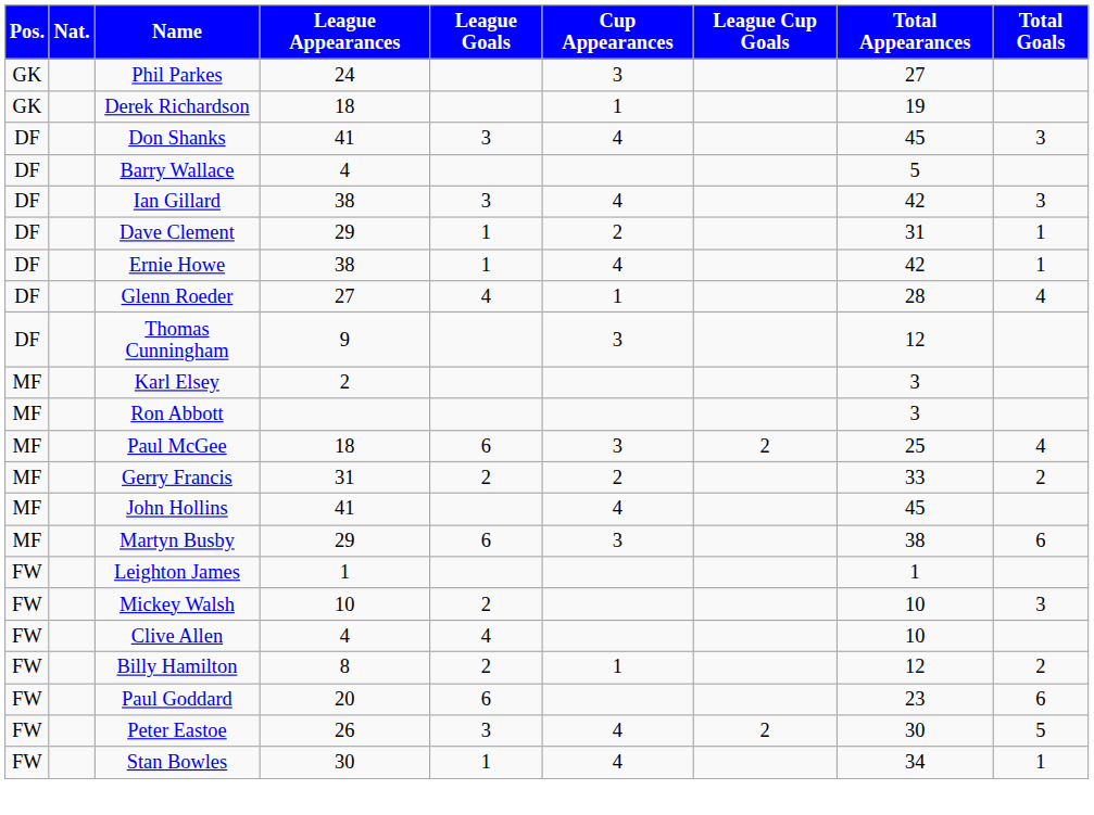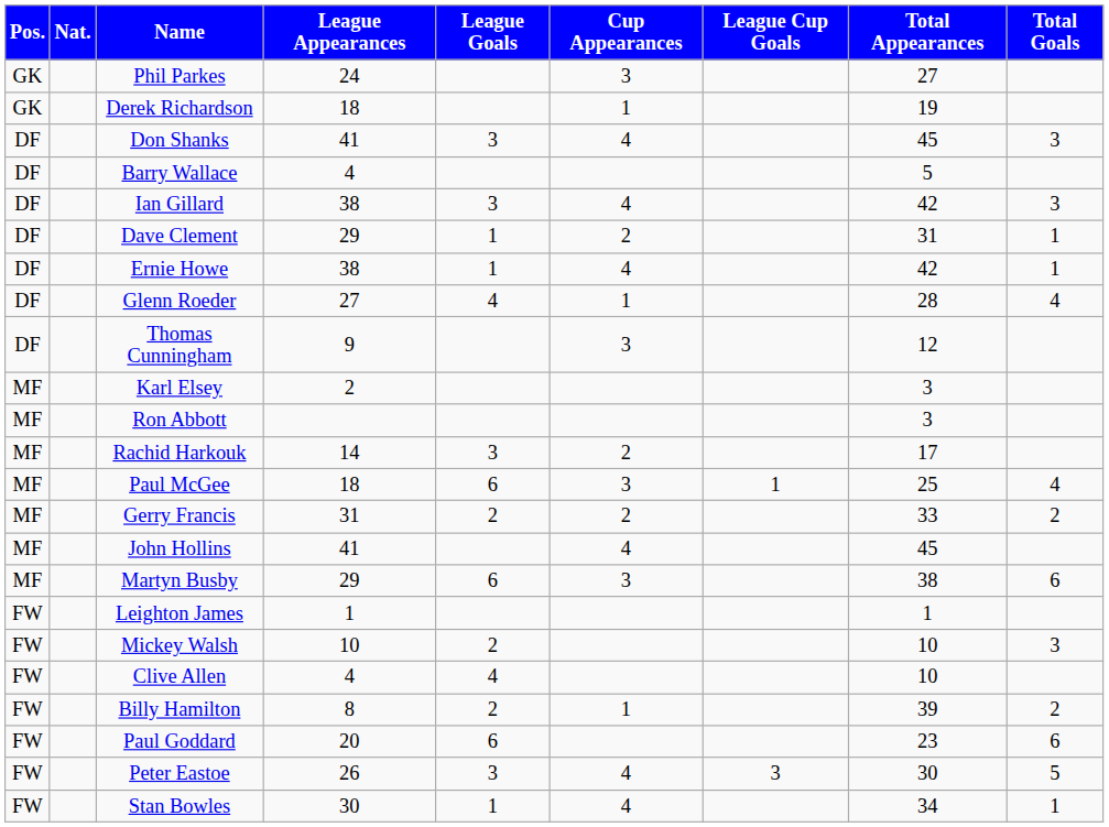+ row: MF | Rachid Harkouk | 14 | 3 | 2 | 17
Paul McGee | League Cup Goals: 2 -> 1
Billy Hamilton | Total Appearances: 12 -> 39
Peter Eastoe | League Cup Goals: 2 -> 3
